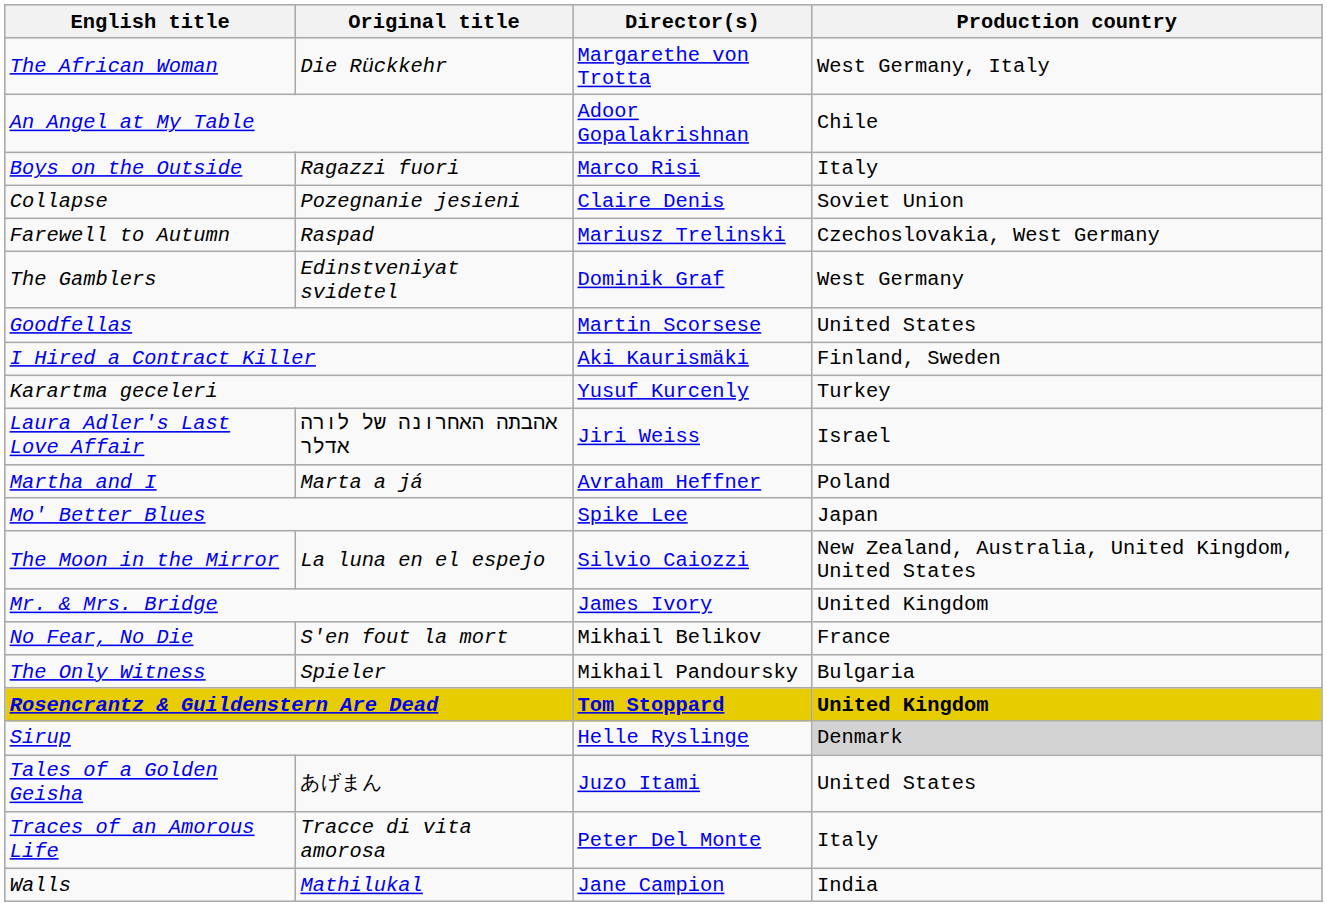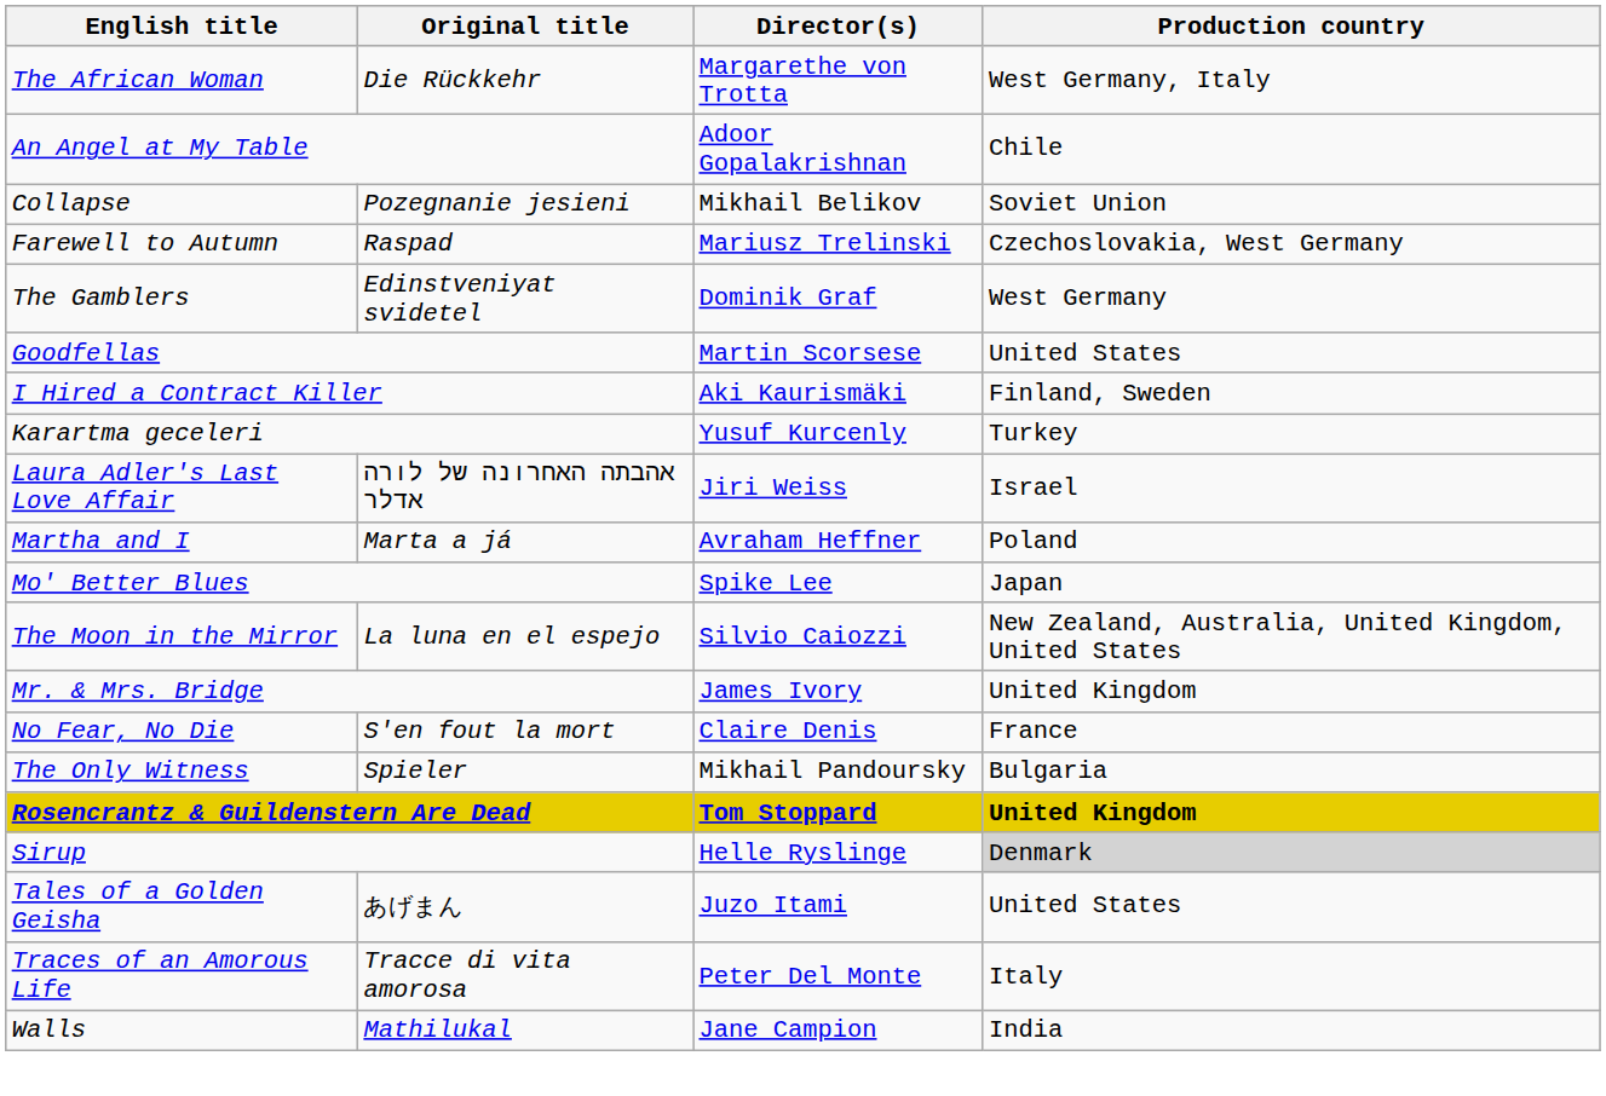- row: Boys on the Outside | Ragazzi fuori | Marco Risi | Italy
Collapse | Director(s): Claire Denis -> Mikhail Belikov
No Fear, No Die | Director(s): Mikhail Belikov -> Claire Denis
